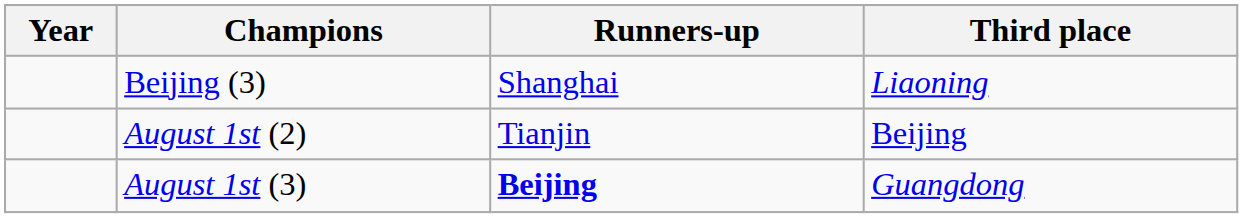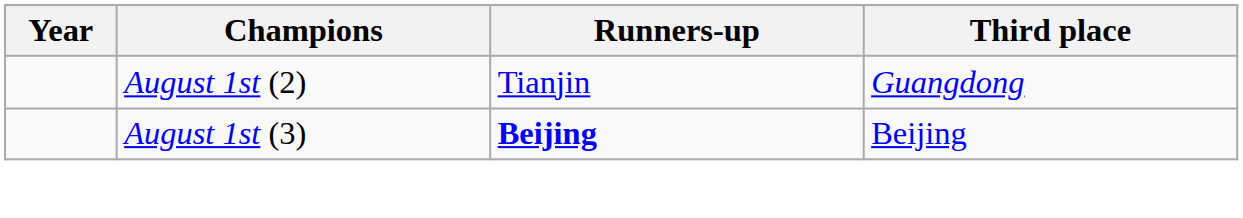- row: Beijing (3) | Shanghai | Liaoning
August 1st (2) | Third place: Beijing -> Guangdong
August 1st (3) | Third place: Guangdong -> Beijing
